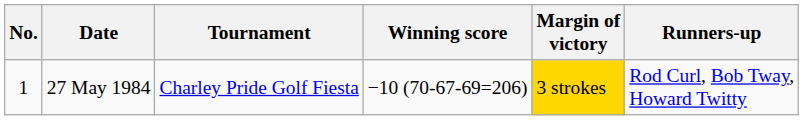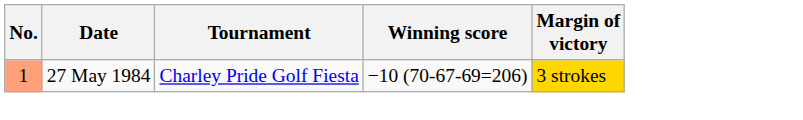- column: Runners-up | Rod Curl, Bob Tway, Howard Twitty
27 May 1984 | No.: no background -> lightsalmon background
